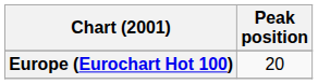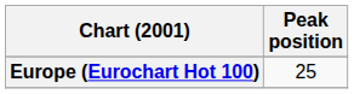Europe (Eurochart Hot 100) | Peak position: 20 -> 25
